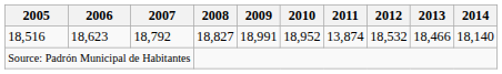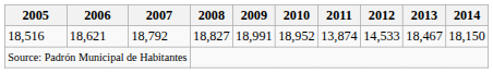18,516 | 2006: 18,623 -> 18,621
18,516 | 2012: 18,532 -> 14,533
18,516 | 2013: 18,466 -> 18,467
18,516 | 2014: 18,140 -> 18,150
